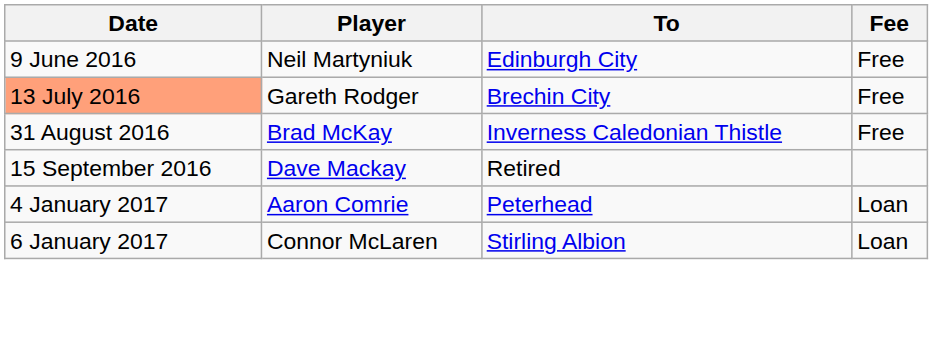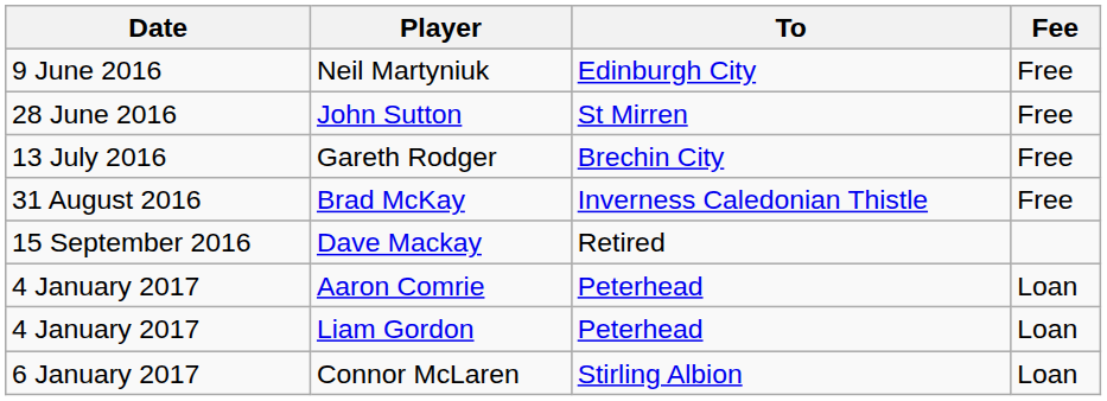+ row: 28 June 2016 | John Sutton | St Mirren | Free
Gareth Rodger | Date: lightsalmon background -> no background
+ row: 4 January 2017 | Liam Gordon | Peterhead | Loan
